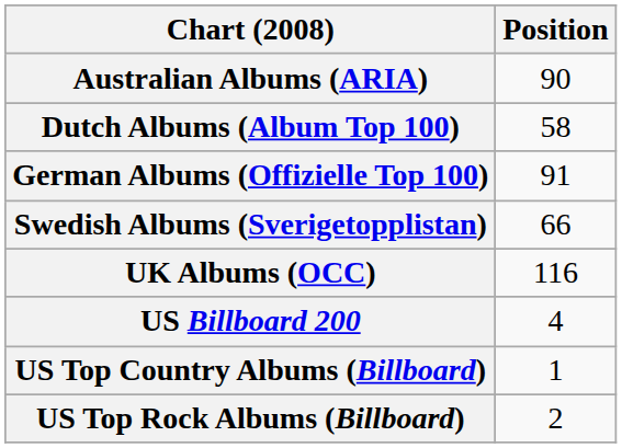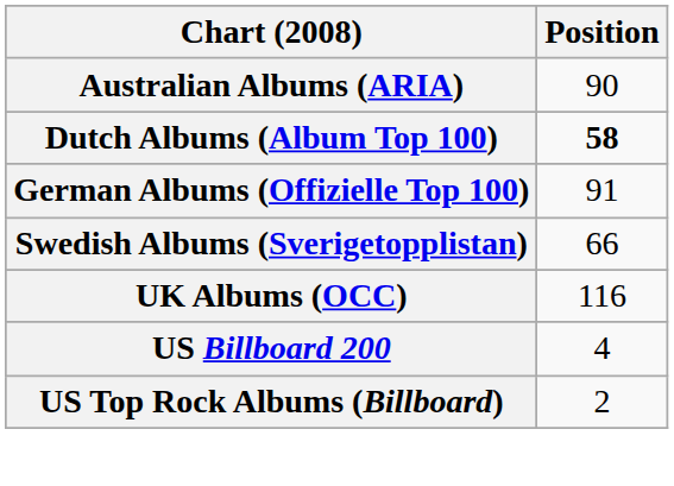Dutch Albums (Album Top 100) | Position: normal -> bold
- row: US Top Country Albums (Billboard) | 1
